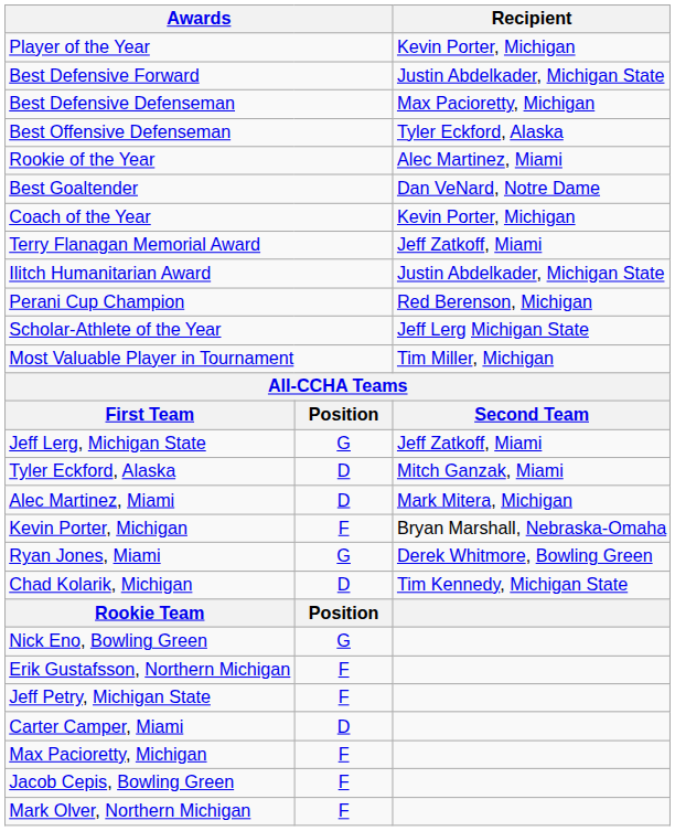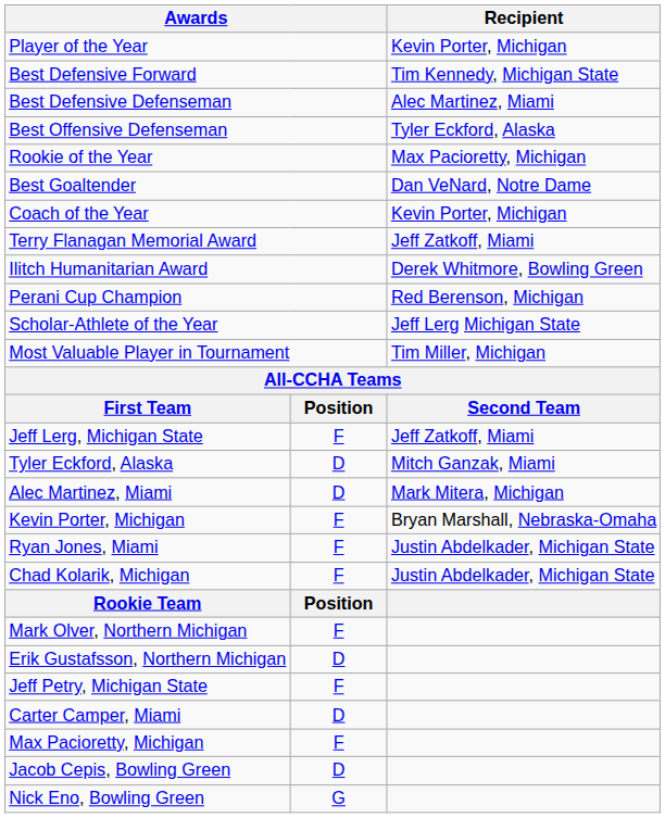Best Defensive Forward | Recipient: Justin Abdelkader, Michigan State -> Tim Kennedy, Michigan State
Best Defensive Defenseman | Recipient: Max Pacioretty, Michigan -> Alec Martinez, Miami
Rookie of the Year | Recipient: Alec Martinez, Miami -> Max Pacioretty, Michigan
Ilitch Humanitarian Award | Recipient: Justin Abdelkader, Michigan State -> Derek Whitmore, Bowling Green
Jeff Lerg, Michigan State | column 2: G -> F
Ryan Jones, Miami | column 2: G -> F
Ryan Jones, Miami | Recipient: Derek Whitmore, Bowling Green -> Justin Abdelkader, Michigan State
Chad Kolarik, Michigan | column 2: D -> F
Chad Kolarik, Michigan | Recipient: Tim Kennedy, Michigan State -> Justin Abdelkader, Michigan State
rows swapped: Nick Eno, Bowling Green <-> Mark Olver, Northern Michigan
Erik Gustafsson, Northern Michigan | column 2: F -> D
Jacob Cepis, Bowling Green | column 2: F -> D
